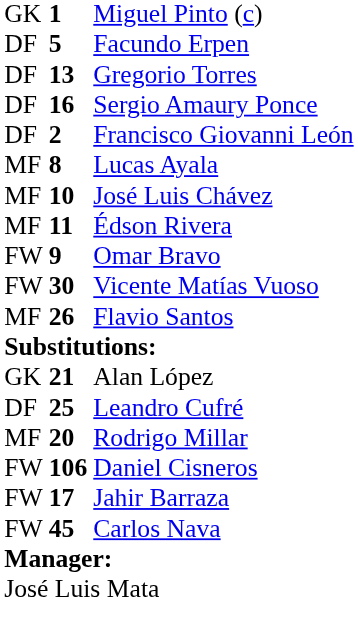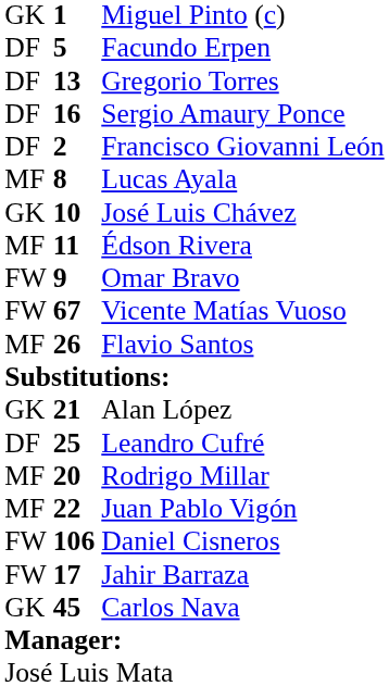José Luis Chávez | column 1: MF -> GK
Vicente Matías Vuoso | column 2: 30 -> 67
+ row: MF | 22 | Juan Pablo Vigón
Carlos Nava | column 1: FW -> GK
